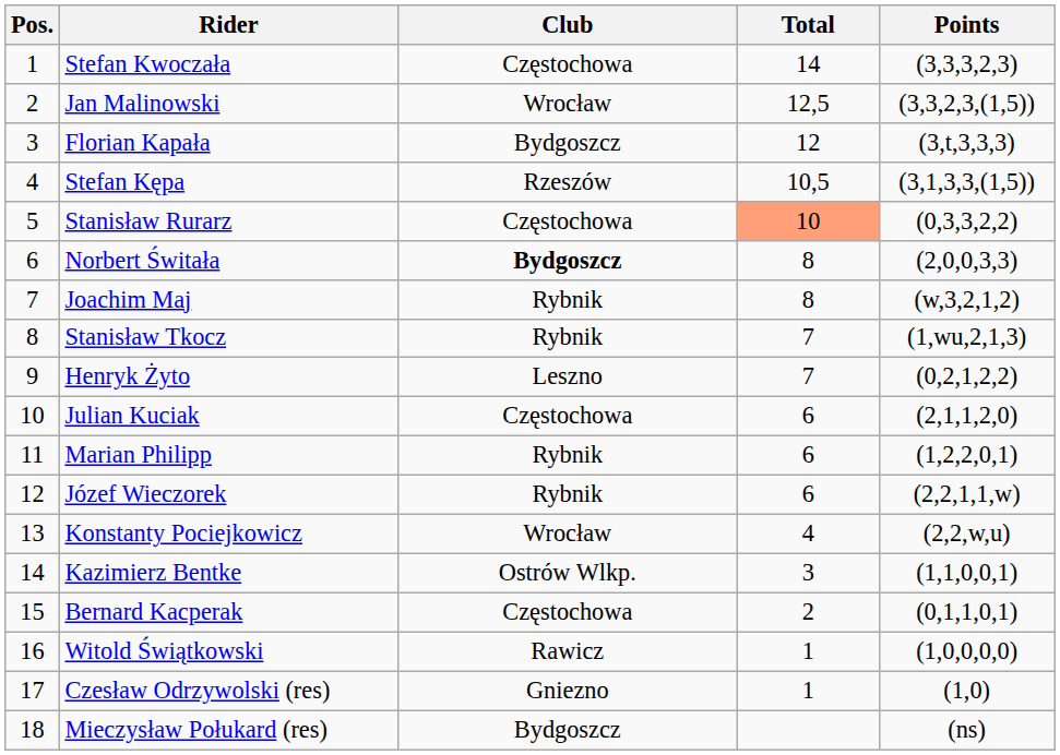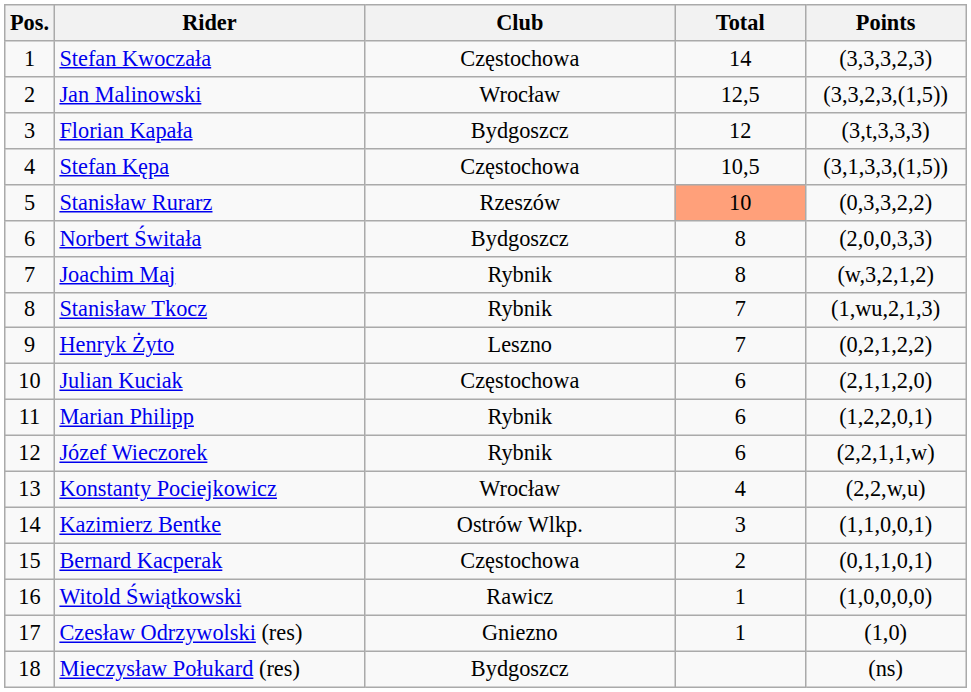Stefan Kępa | Club: Rzeszów -> Częstochowa
Stanisław Rurarz | Club: Częstochowa -> Rzeszów
Norbert Świtała | Club: bold -> normal
